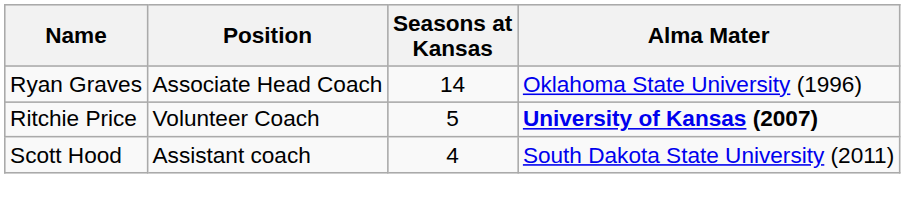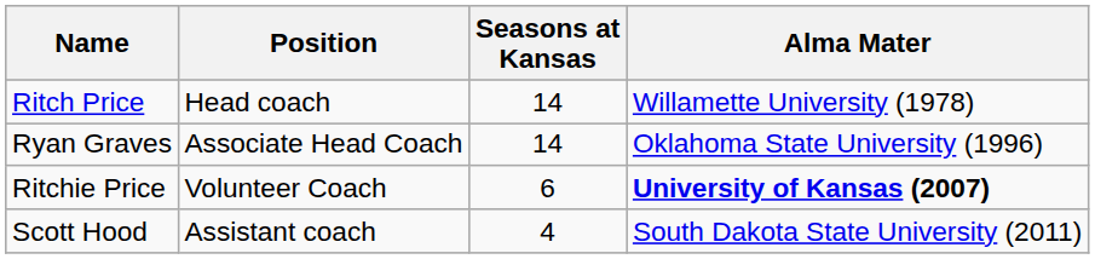+ row: Ritch Price | Head coach | 14 | Willamette University (1978)
Ritchie Price | Seasons at Kansas: 5 -> 6
